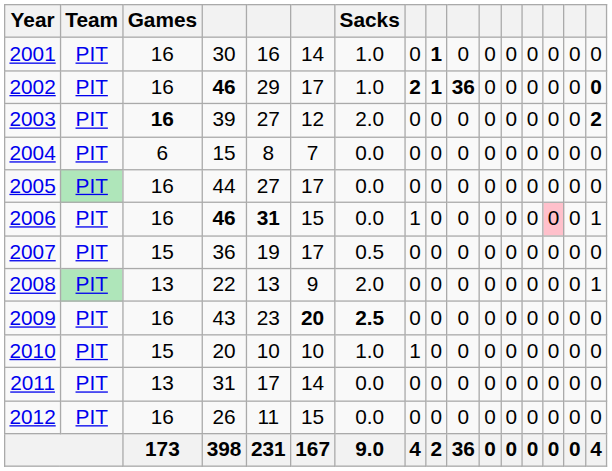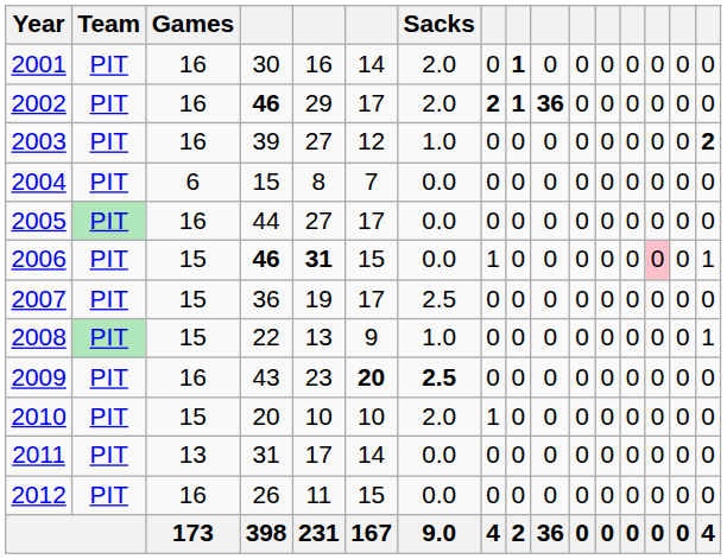2001 | Sacks: 1.0 -> 2.0
2002 | Sacks: 1.0 -> 2.0
2002 | column 16: bold -> normal
2003 | Games: bold -> normal
2003 | Sacks: 2.0 -> 1.0
2006 | Games: 16 -> 15
2007 | Sacks: 0.5 -> 2.5
2008 | Games: 13 -> 15
2008 | Sacks: 2.0 -> 1.0
2010 | Sacks: 1.0 -> 2.0
